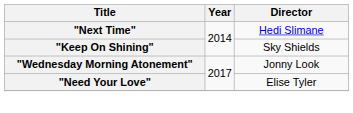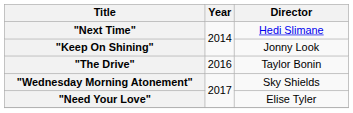"Keep On Shining" | Director: Sky Shields -> Jonny Look
+ row: "The Drive" | 2016 | Taylor Bonin
"Wednesday Morning Atonement" | Director: Jonny Look -> Sky Shields
